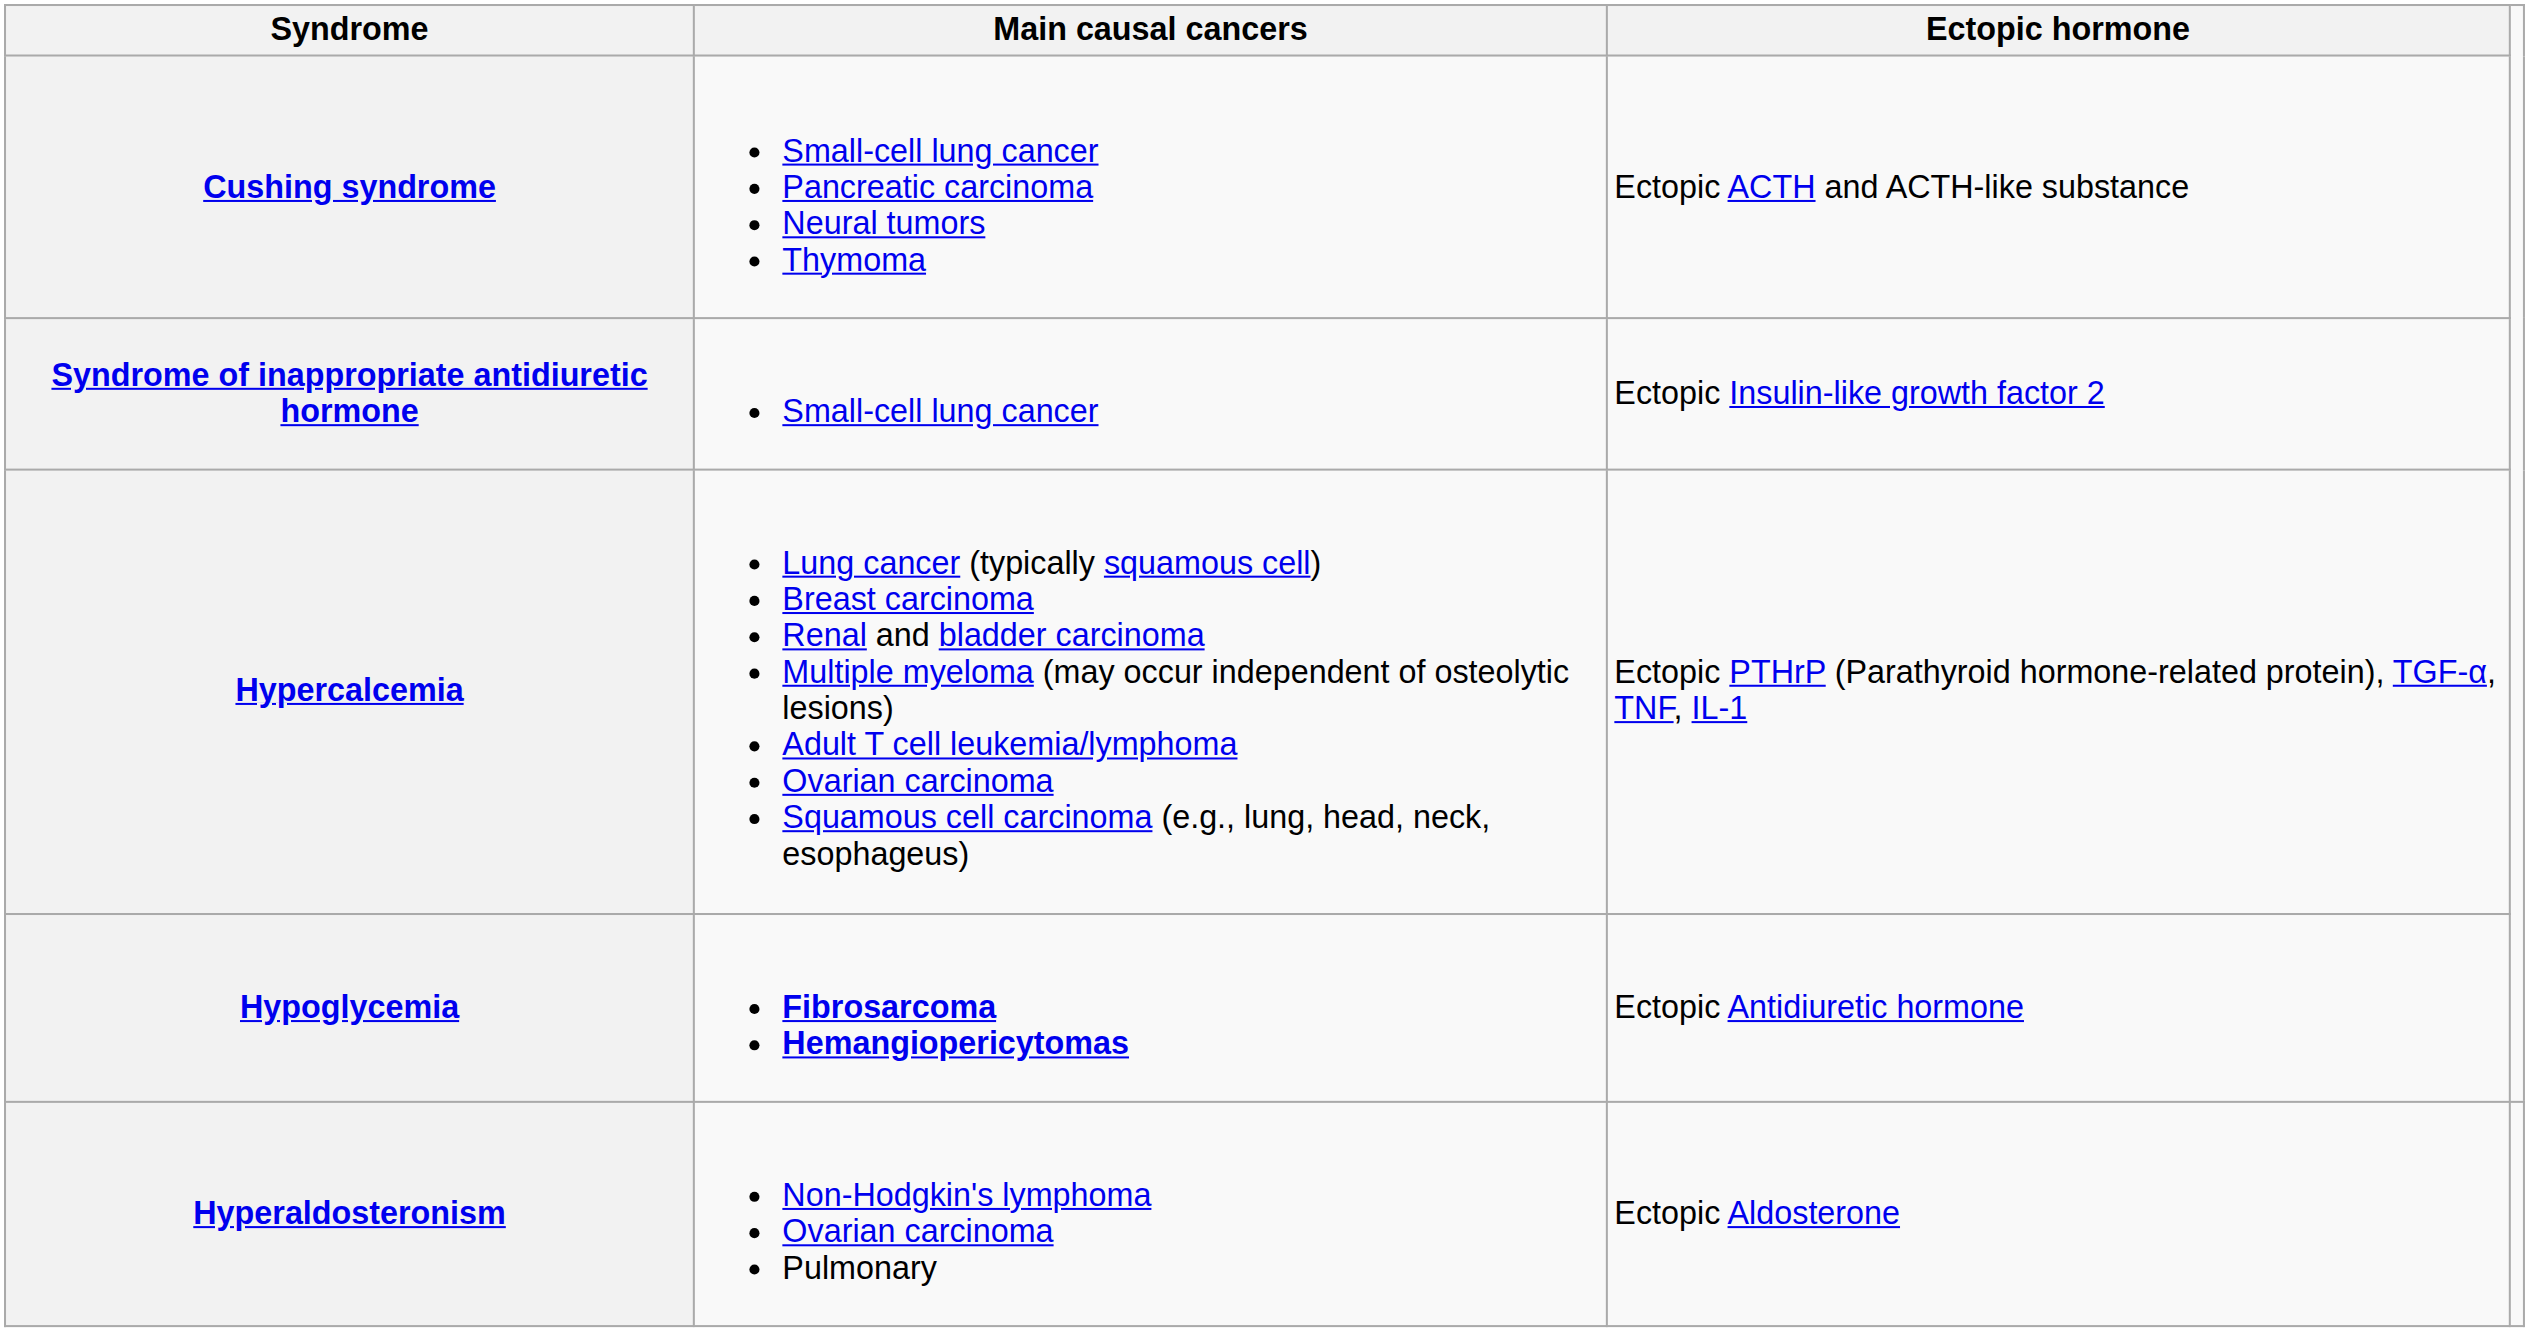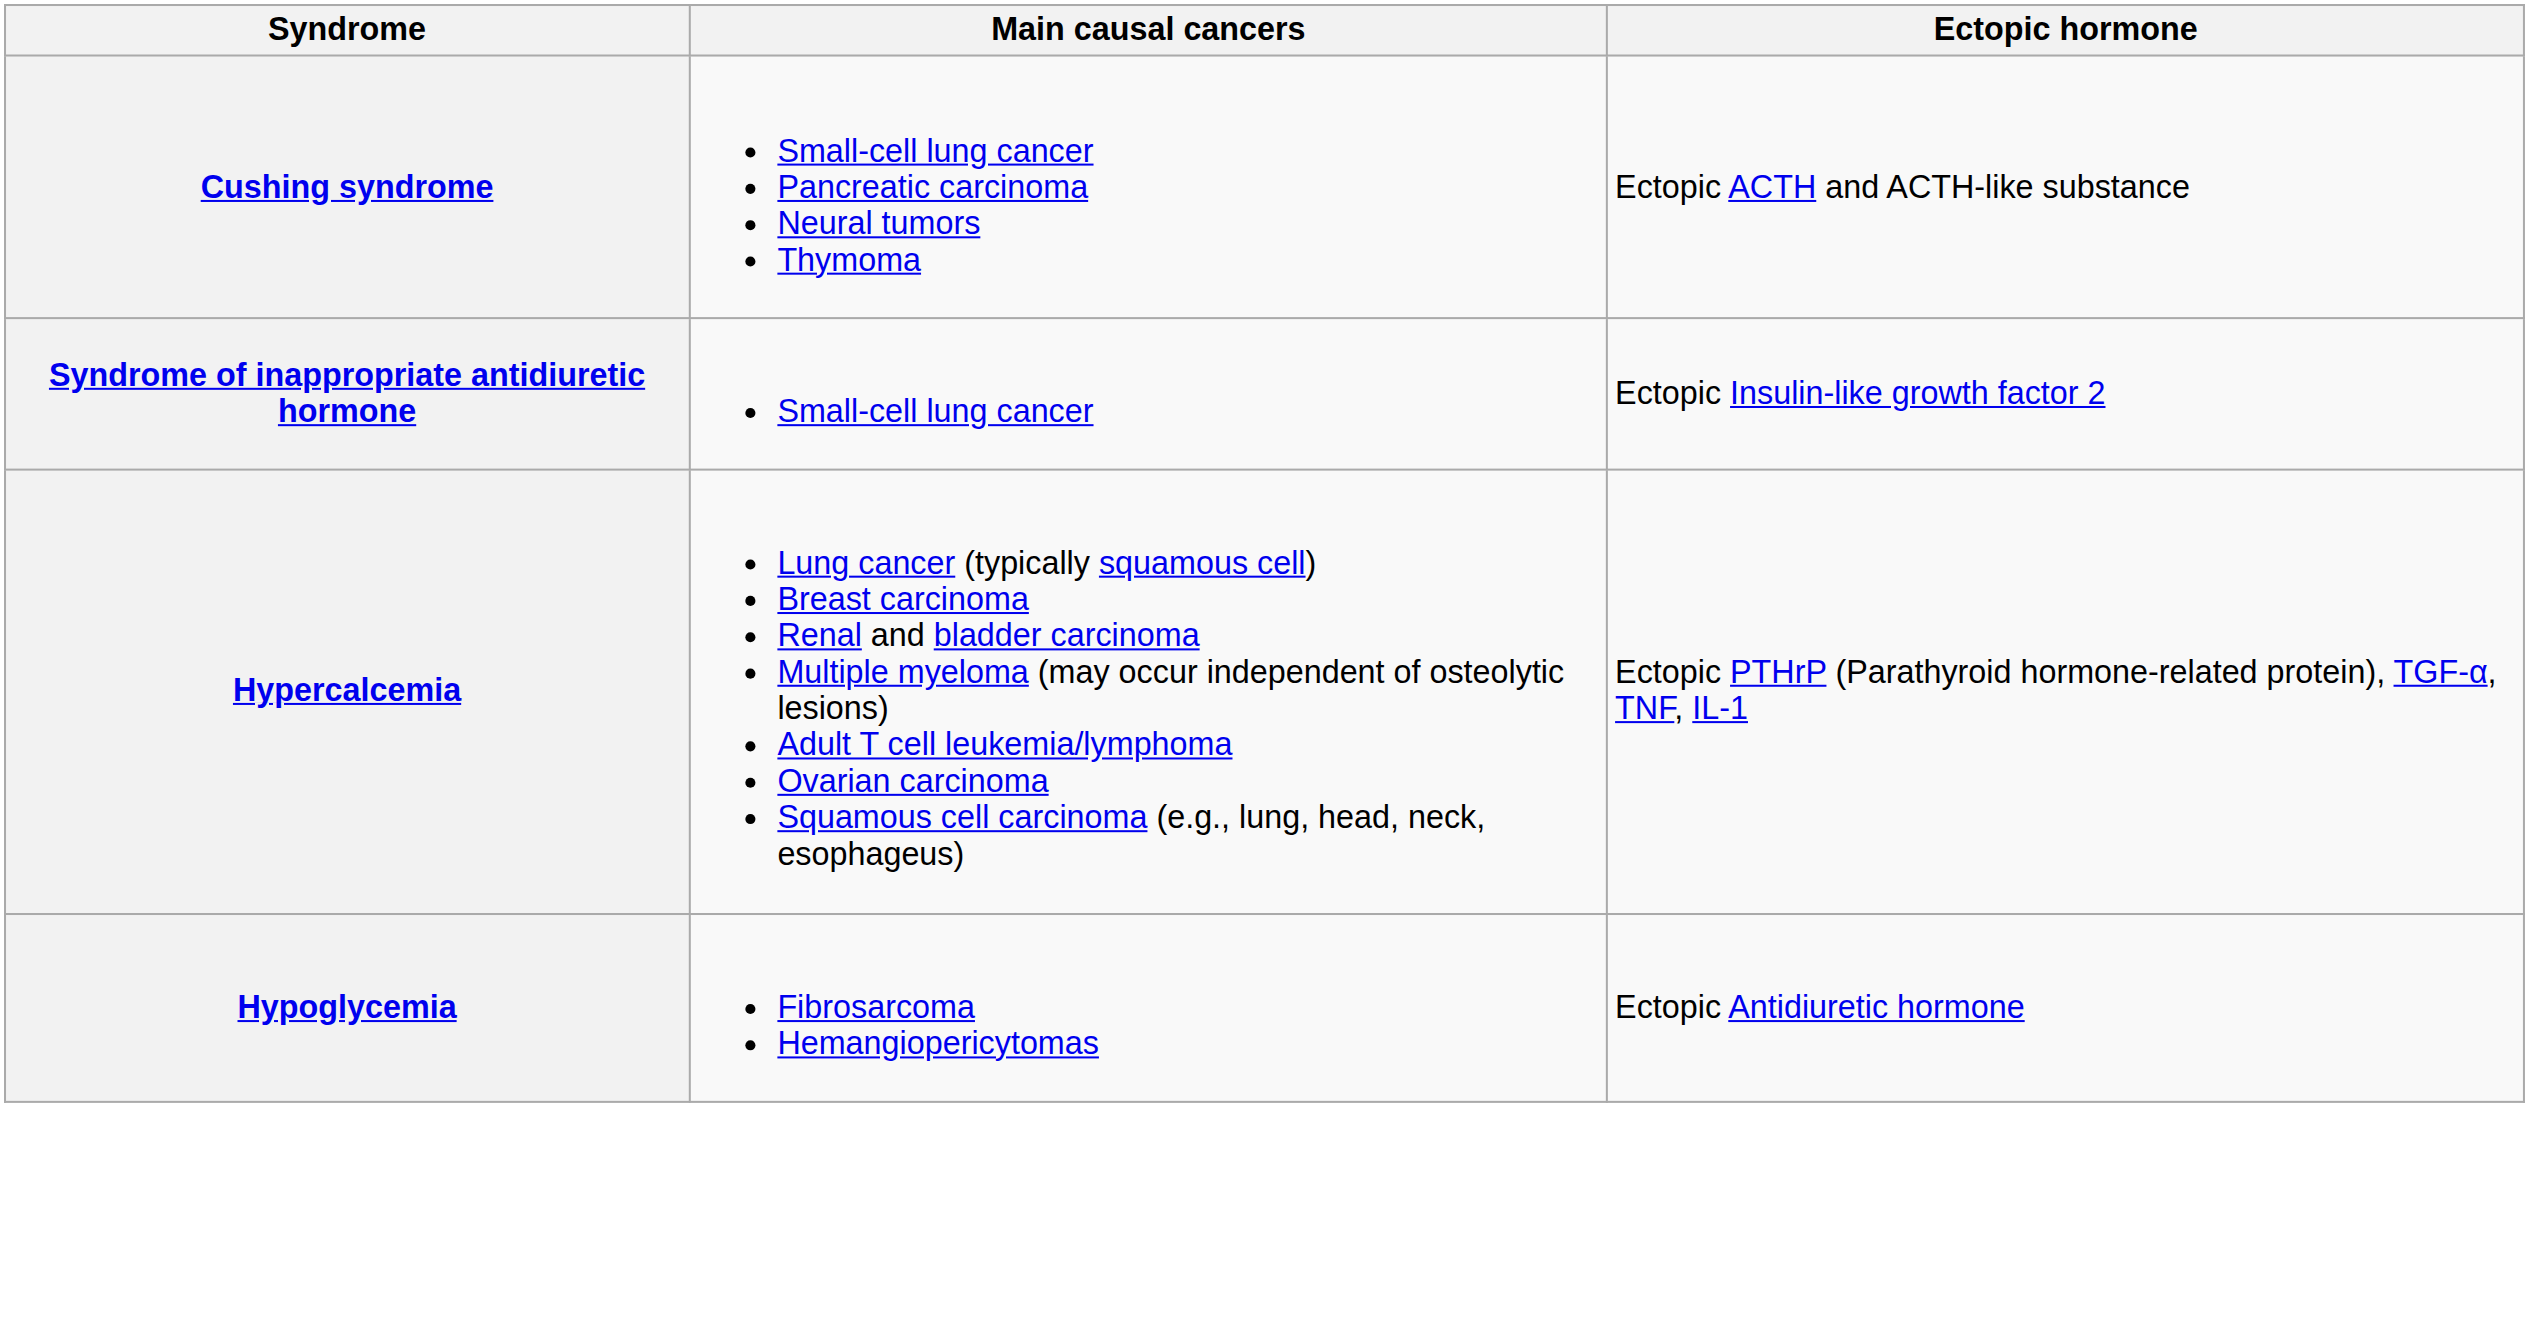Hypoglycemia | Main causal cancers: bold -> normal
- row: Hyperaldosteronism | Non-Hodgkin's lymphoma Ovarian carcinoma Pulmonary | Ectopic Aldosterone
